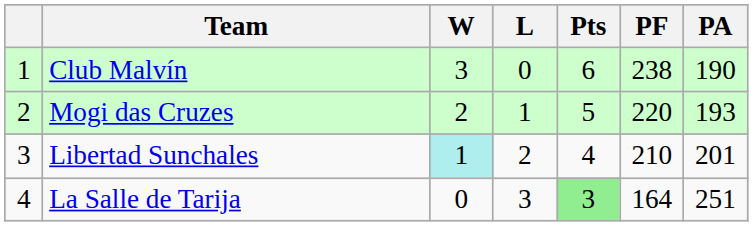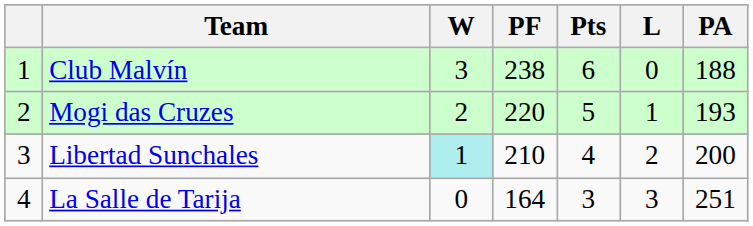columns swapped: L <-> PF
Club Malvín | PA: 190 -> 188
Libertad Sunchales | PA: 201 -> 200
La Salle de Tarija | Pts: lightgreen background -> no background
